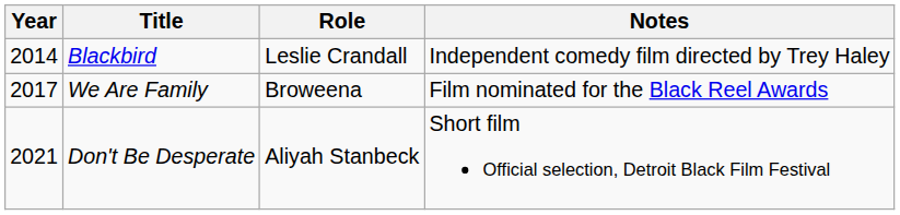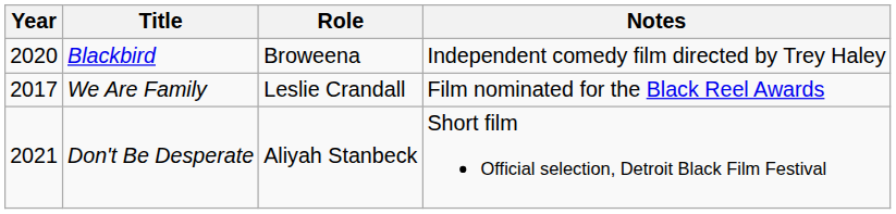Blackbird | Year: 2014 -> 2020
Blackbird | Role: Leslie Crandall -> Broweena
We Are Family | Role: Broweena -> Leslie Crandall
